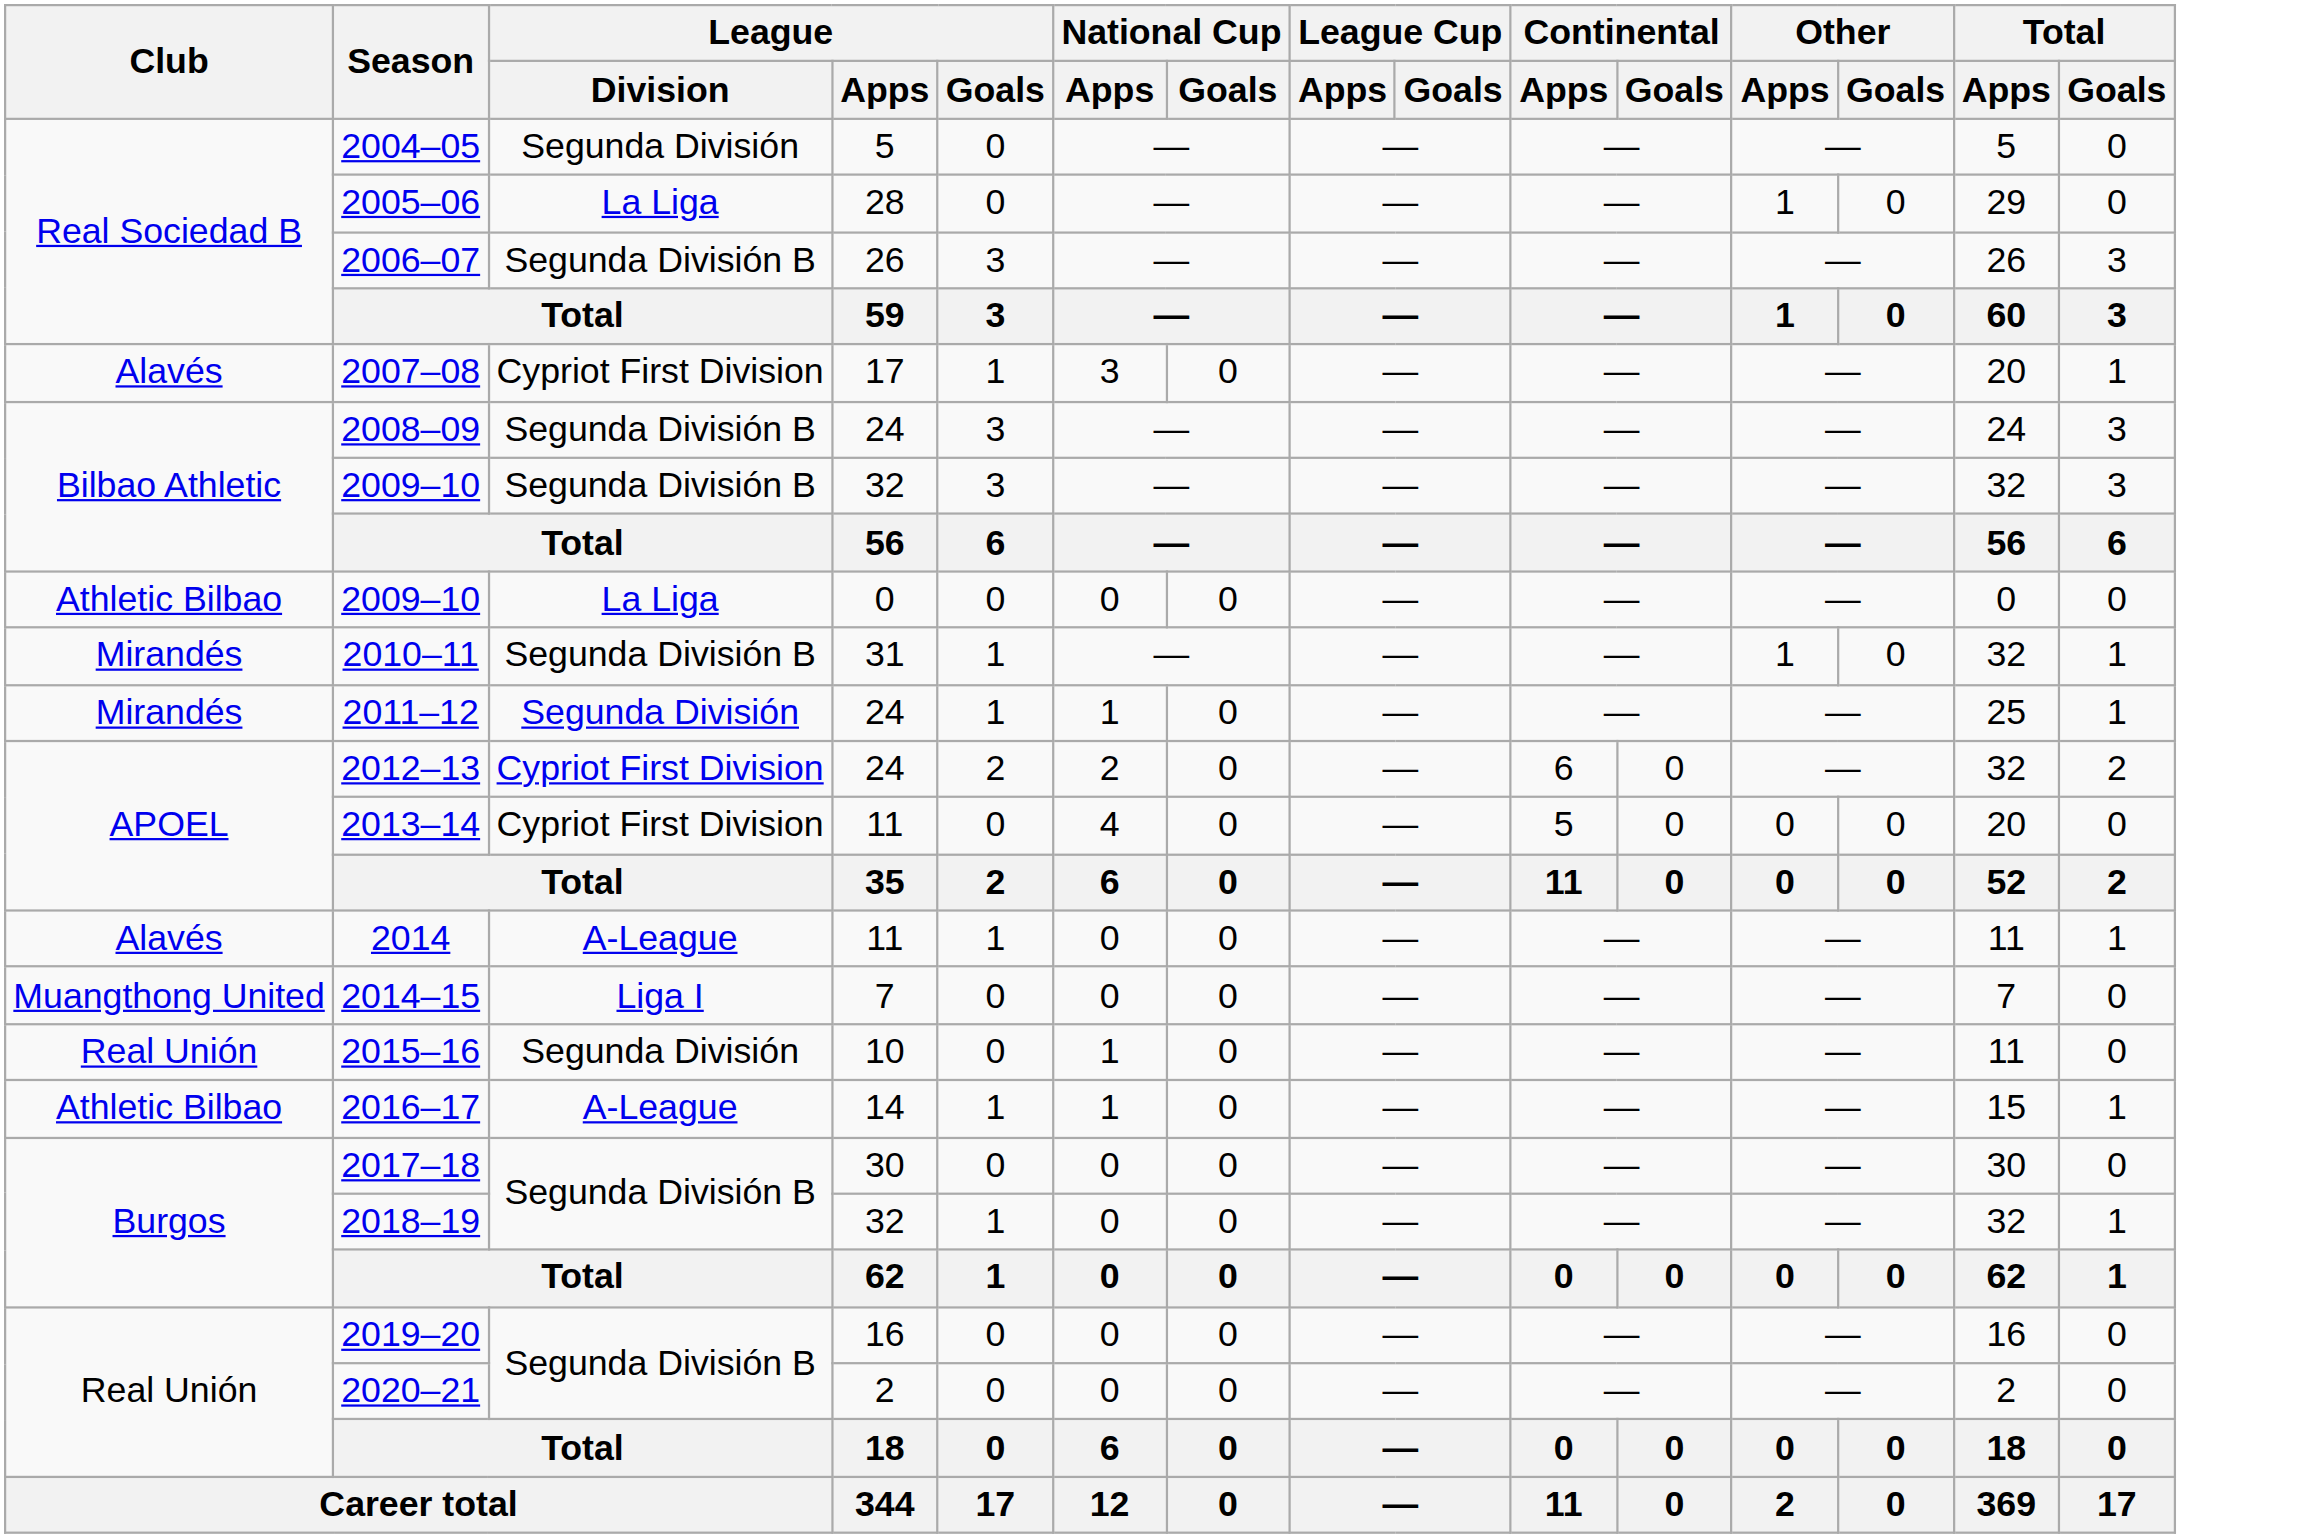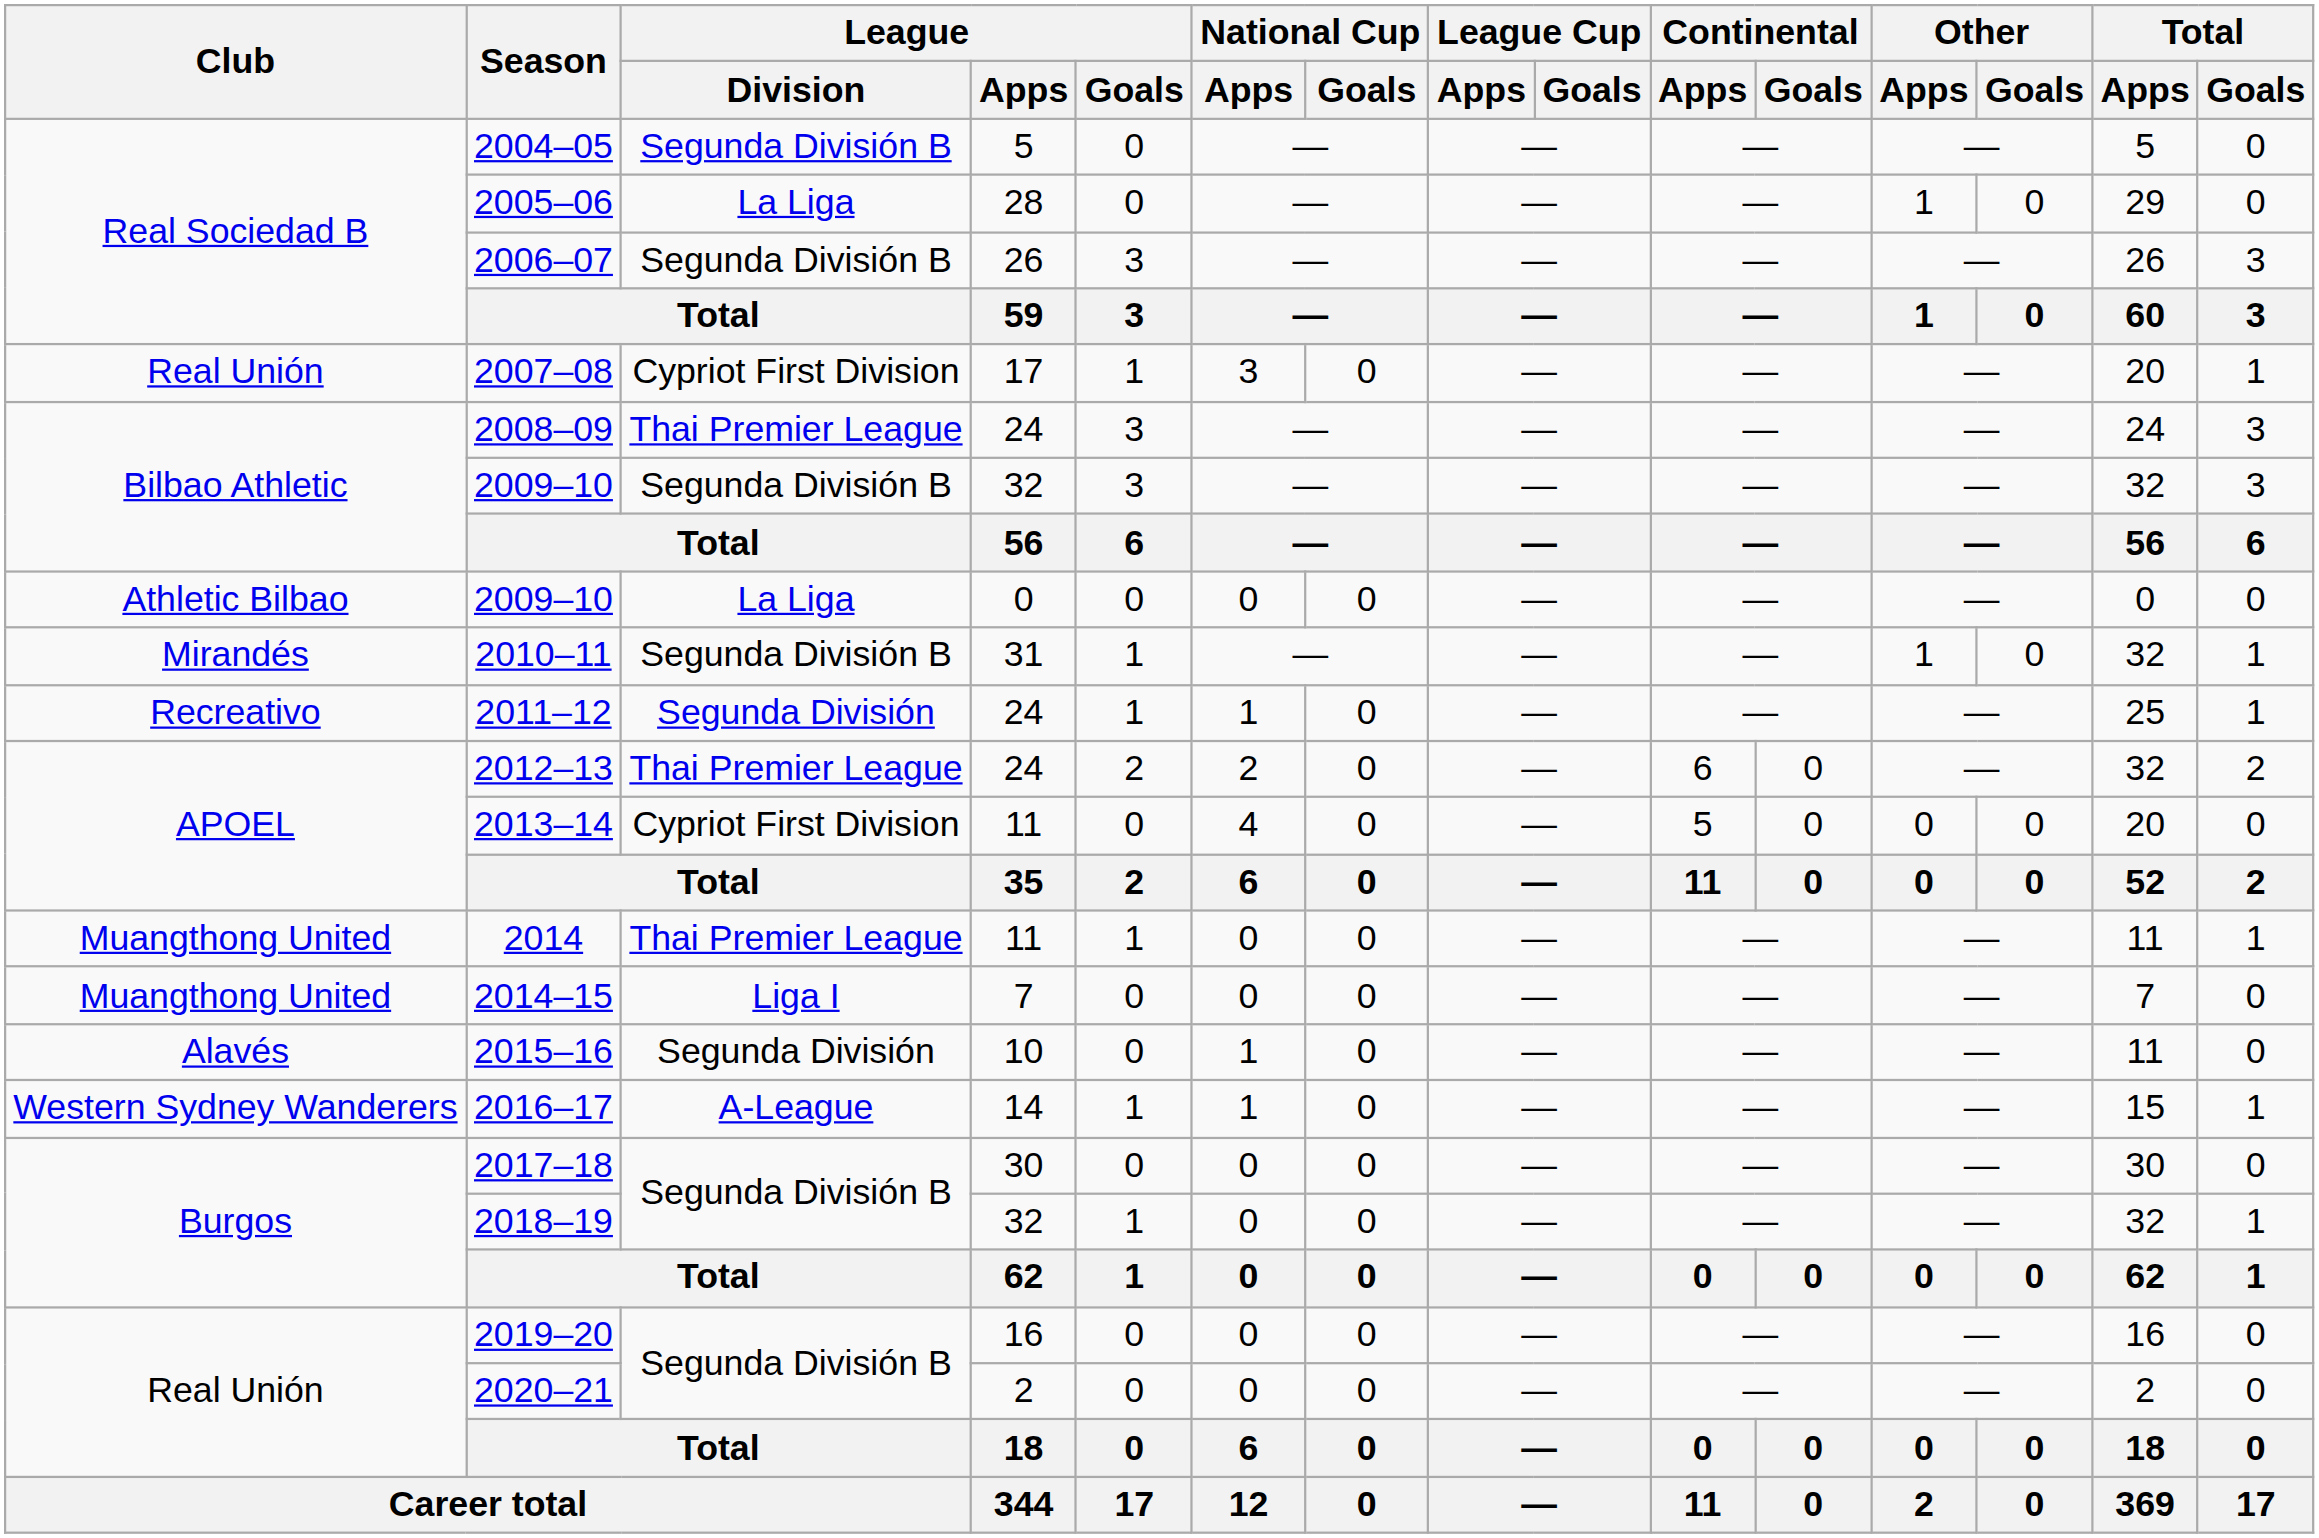2004–05 | League / Division: Segunda División -> Segunda División B
2007–08 | Club: Alavés -> Real Unión
2008–09 | League / Division: Segunda División B -> Thai Premier League
2011–12 | Club: Mirandés -> Recreativo
2012–13 | League / Division: Cypriot First Division -> Thai Premier League
2014 | Club: Alavés -> Muangthong United
2014 | League / Division: A-League -> Thai Premier League
2015–16 | Club: Real Unión -> Alavés
2016–17 | Club: Athletic Bilbao -> Western Sydney Wanderers
